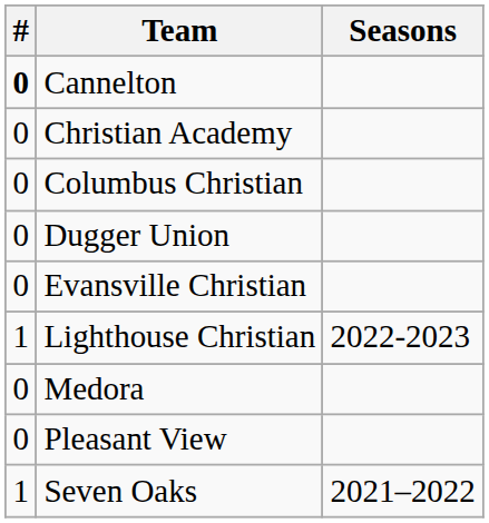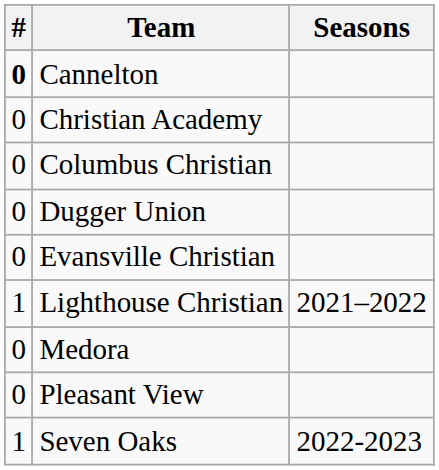Lighthouse Christian | Seasons: 2022-2023 -> 2021–2022
Seven Oaks | Seasons: 2021–2022 -> 2022-2023
